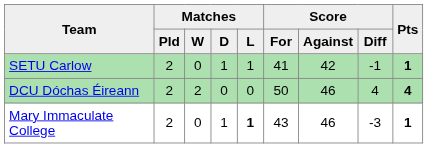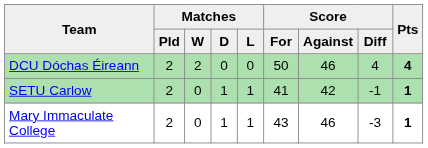rows swapped: DCU Dóchas Éireann <-> SETU Carlow
Mary Immaculate College | Matches / L: bold -> normal
